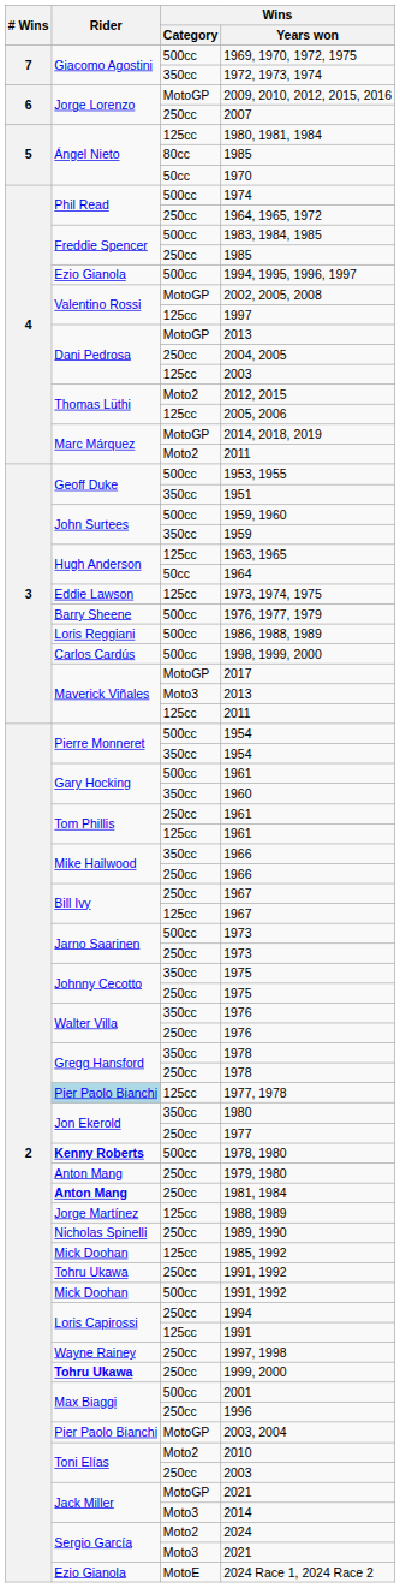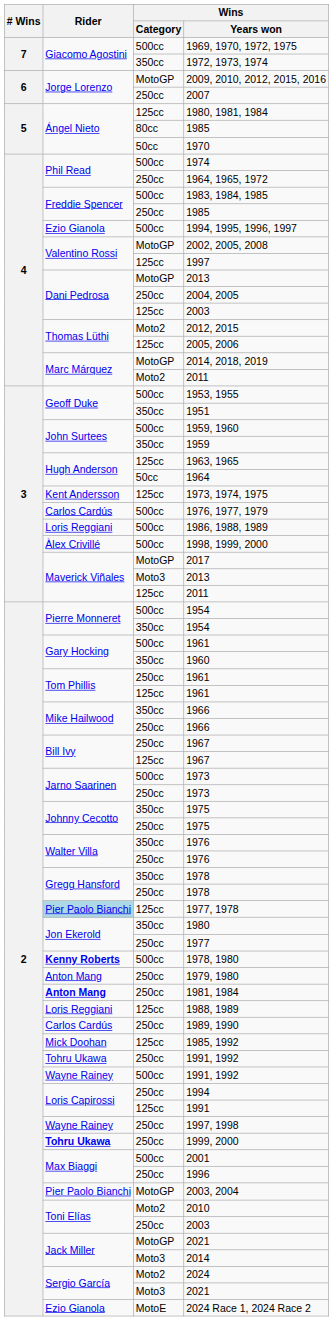1973, 1974, 1975 | Rider: Eddie Lawson -> Kent Andersson
1976, 1977, 1979 | Rider: Barry Sheene -> Carlos Cardús
1998, 1999, 2000 | Rider: Carlos Cardús -> Àlex Crivillé
1988, 1989 | Rider: Jorge Martínez -> Loris Reggiani
1989, 1990 | Rider: Nicholas Spinelli -> Carlos Cardús
500cc / 1991, 1992 | Rider: Mick Doohan -> Wayne Rainey
